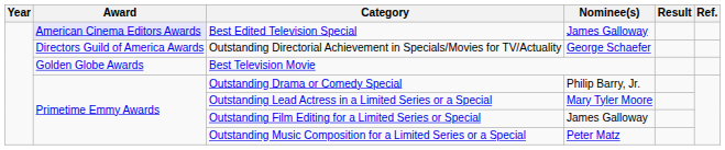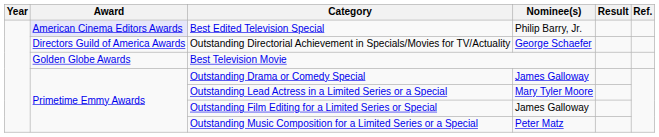Best Edited Television Special | Nominee(s): James Galloway -> Philip Barry, Jr.
Outstanding Drama or Comedy Special | Nominee(s): Philip Barry, Jr. -> James Galloway
